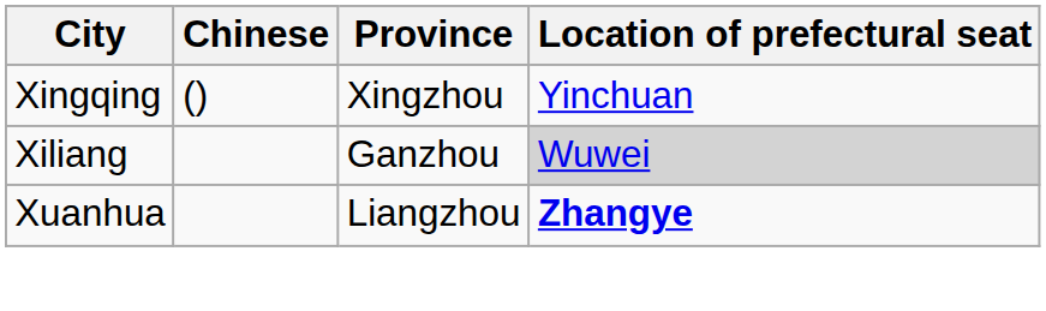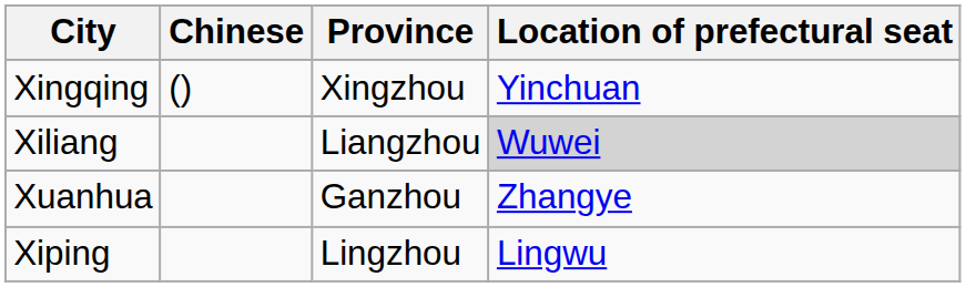Xiliang | Province: Ganzhou -> Liangzhou
Xuanhua | Province: Liangzhou -> Ganzhou
Xuanhua | Location of prefectural seat: bold -> normal
+ row: Xiping | Lingzhou | Lingwu
